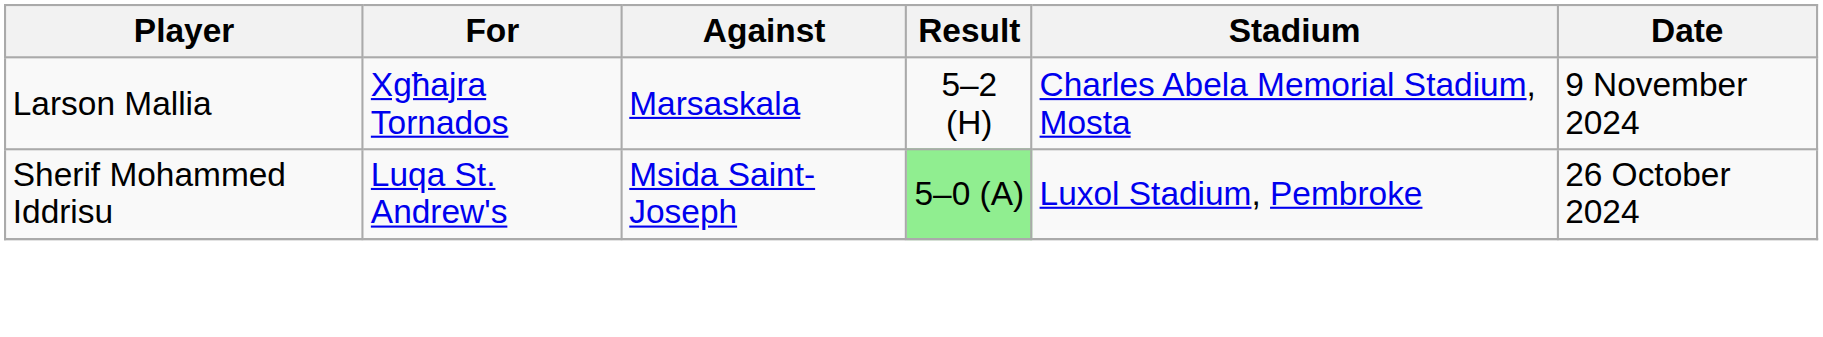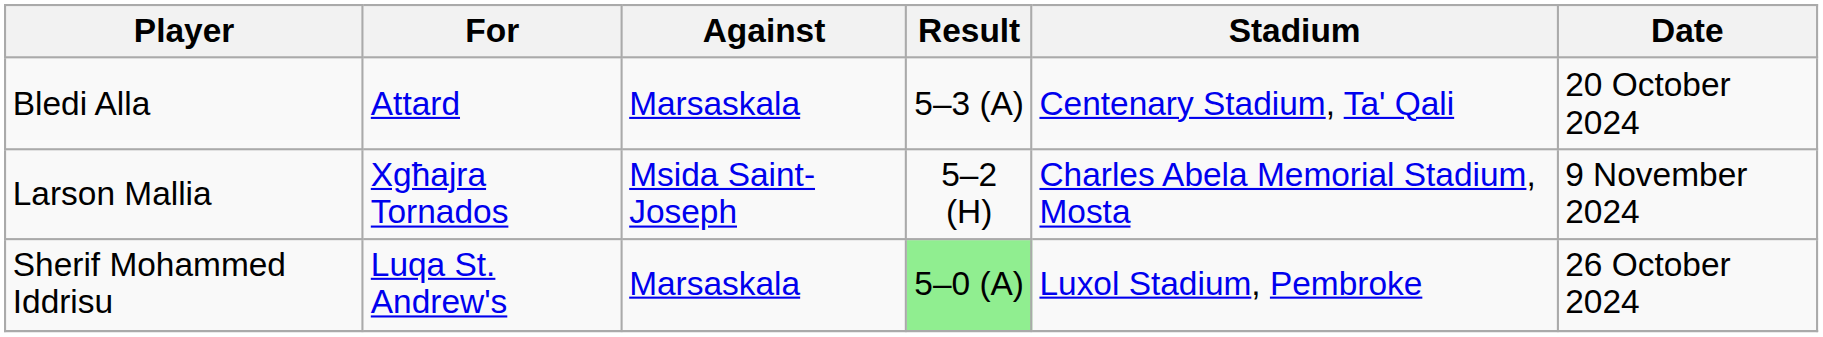+ row: Bledi Alla | Attard | Marsaskala | 5–3 (A) | Centenary Stadium, Ta' Qali | 20 October 2024
Larson Mallia | Against: Marsaskala -> Msida Saint-Joseph
Sherif Mohammed Iddrisu | Against: Msida Saint-Joseph -> Marsaskala
